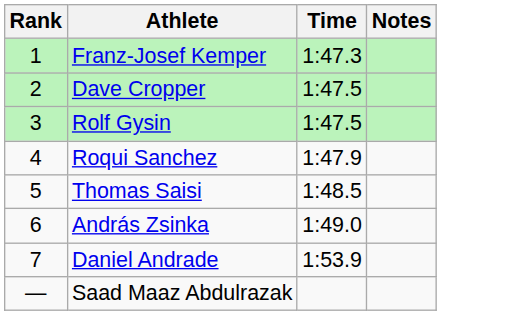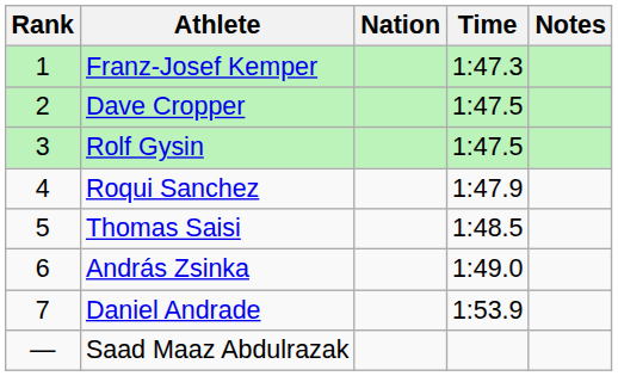+ column: Nation
